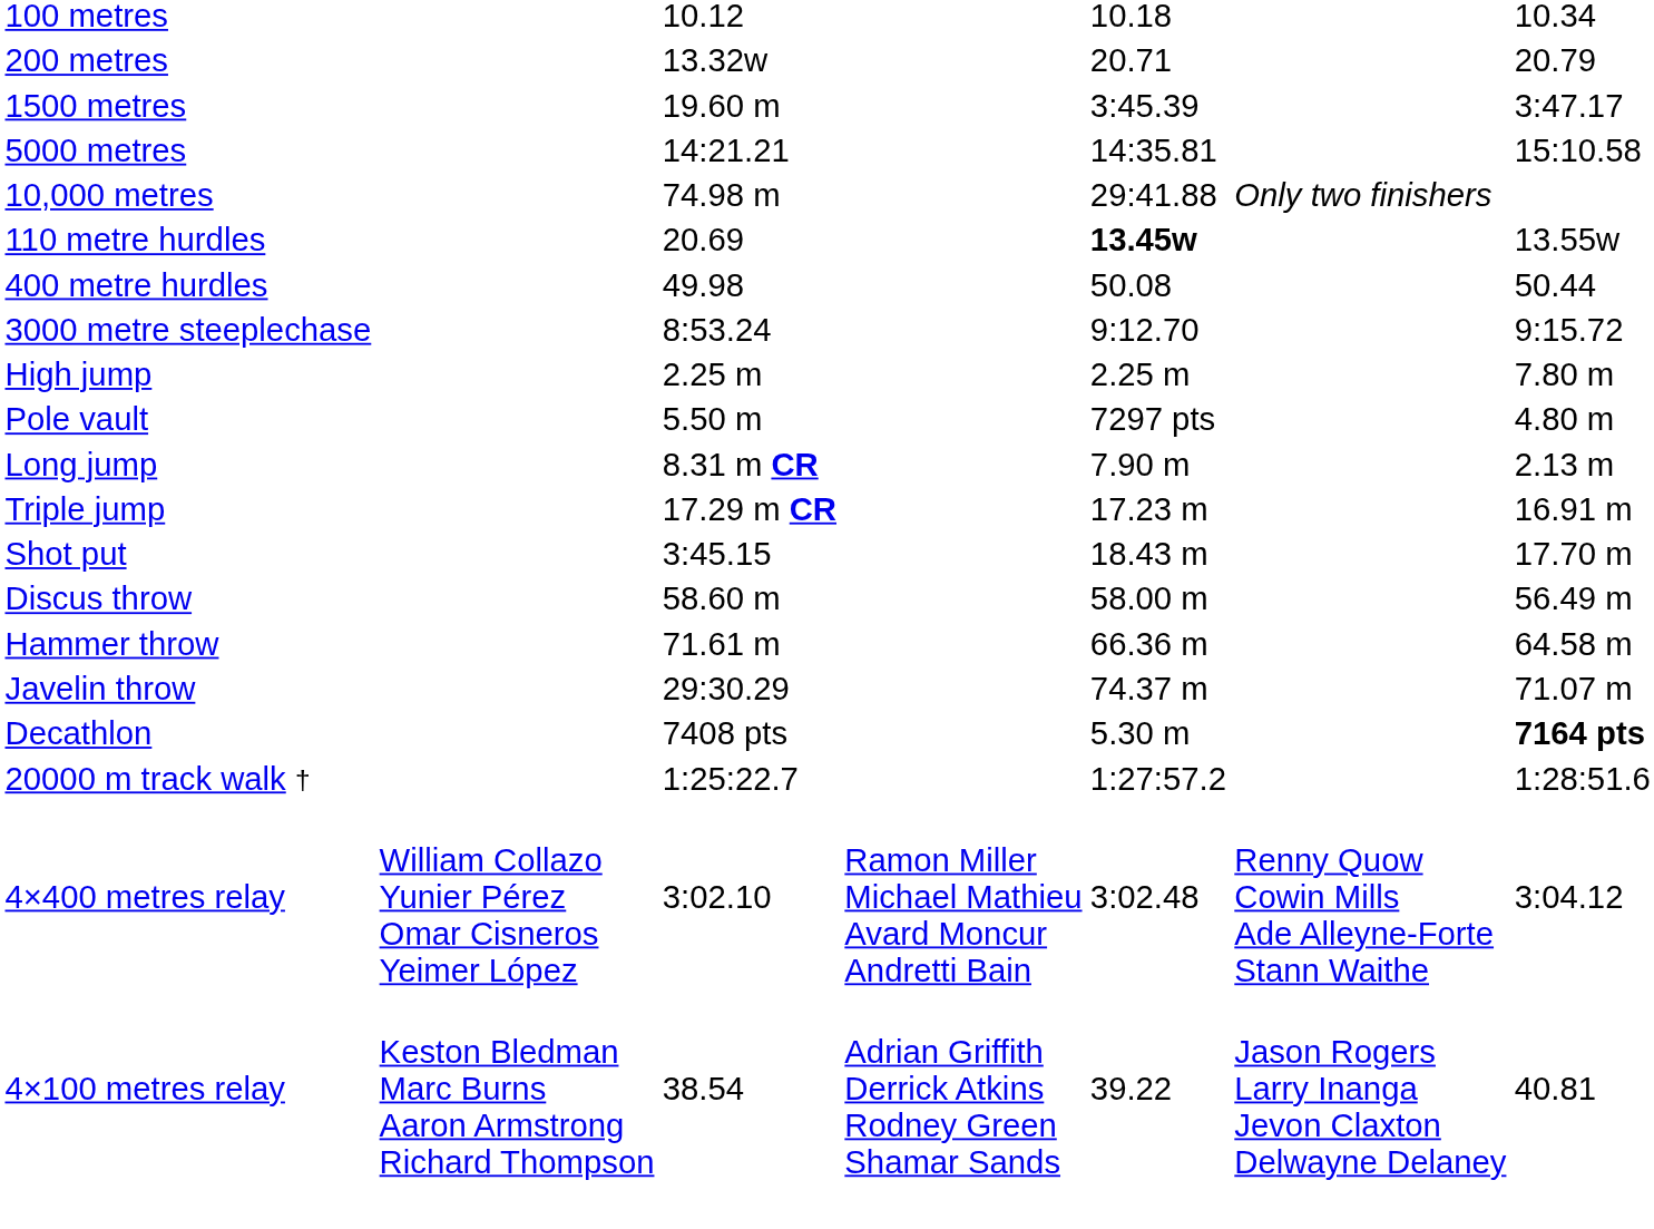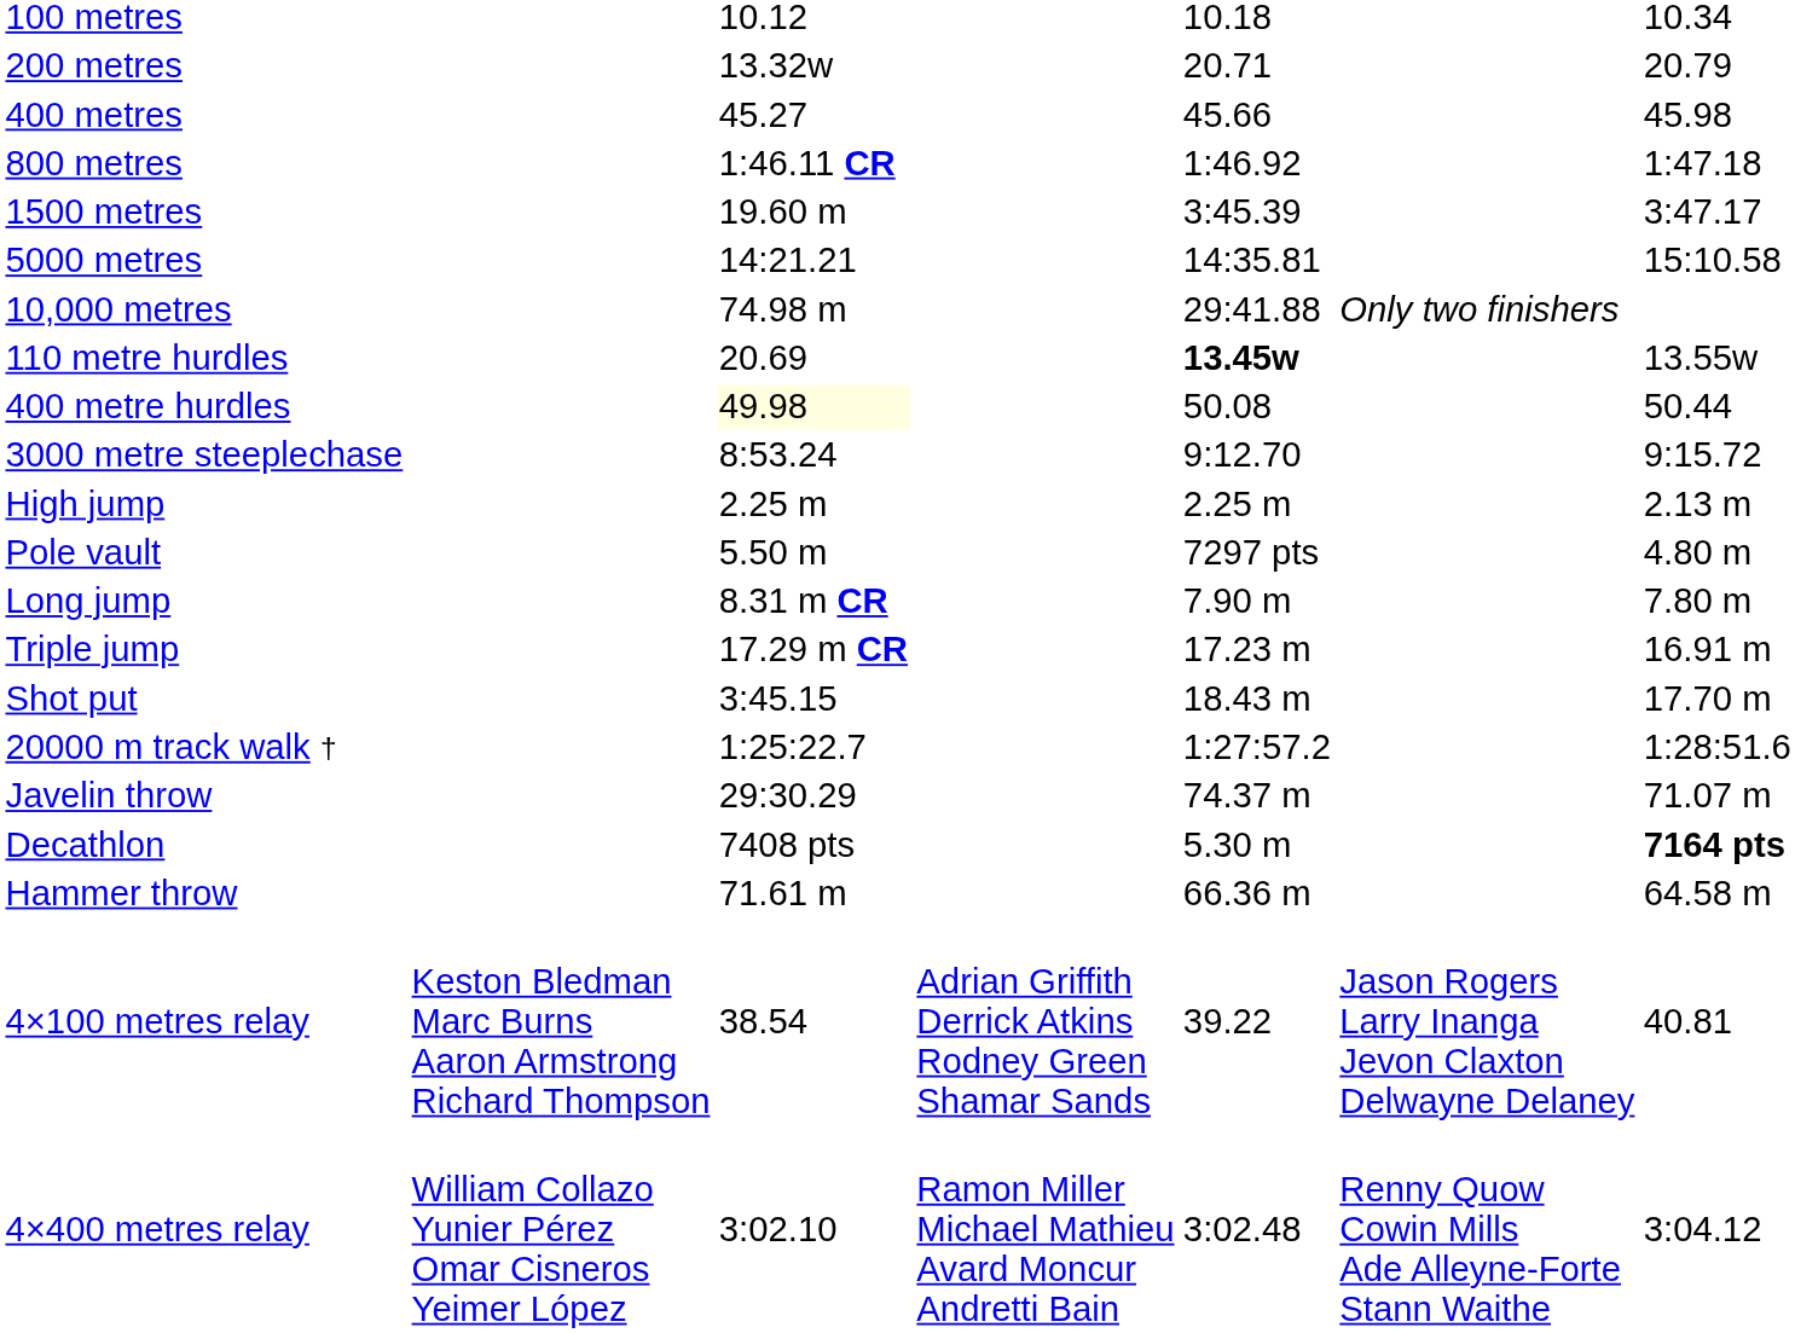+ row: 400 metres | 45.27 | 45.66 | 45.98
+ row: 800 metres | 1:46.11 CR | 1:46.92 | 1:47.18
400 metre hurdles | column 3: no background -> lightyellow background
High jump | column 7: 7.80 m -> 2.13 m
Long jump | column 7: 2.13 m -> 7.80 m
- row: Discus throw | 58.60 m | 58.00 m | 56.49 m
rows swapped: Hammer throw <-> 20000 m track walk †
rows swapped: 4×100 metres relay <-> 4×400 metres relay
